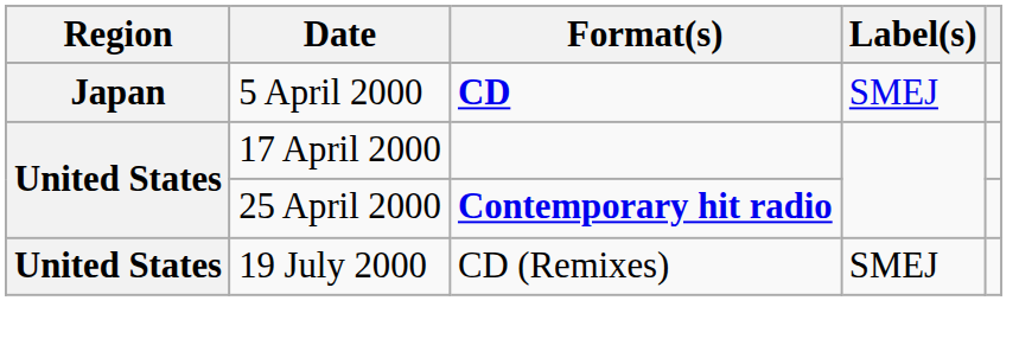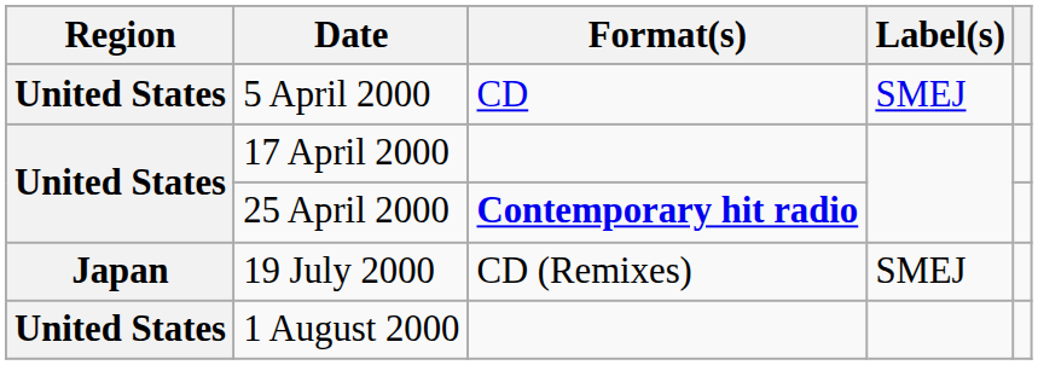5 April 2000 | Region: Japan -> United States
5 April 2000 | Format(s): bold -> normal
19 July 2000 | Region: United States -> Japan
+ row: United States | 1 August 2000
